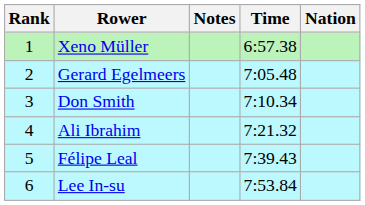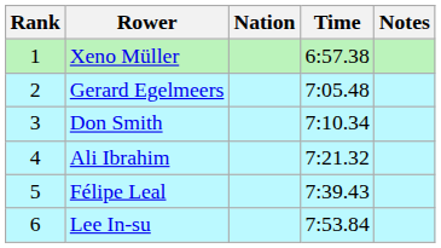columns swapped: Nation <-> Notes
